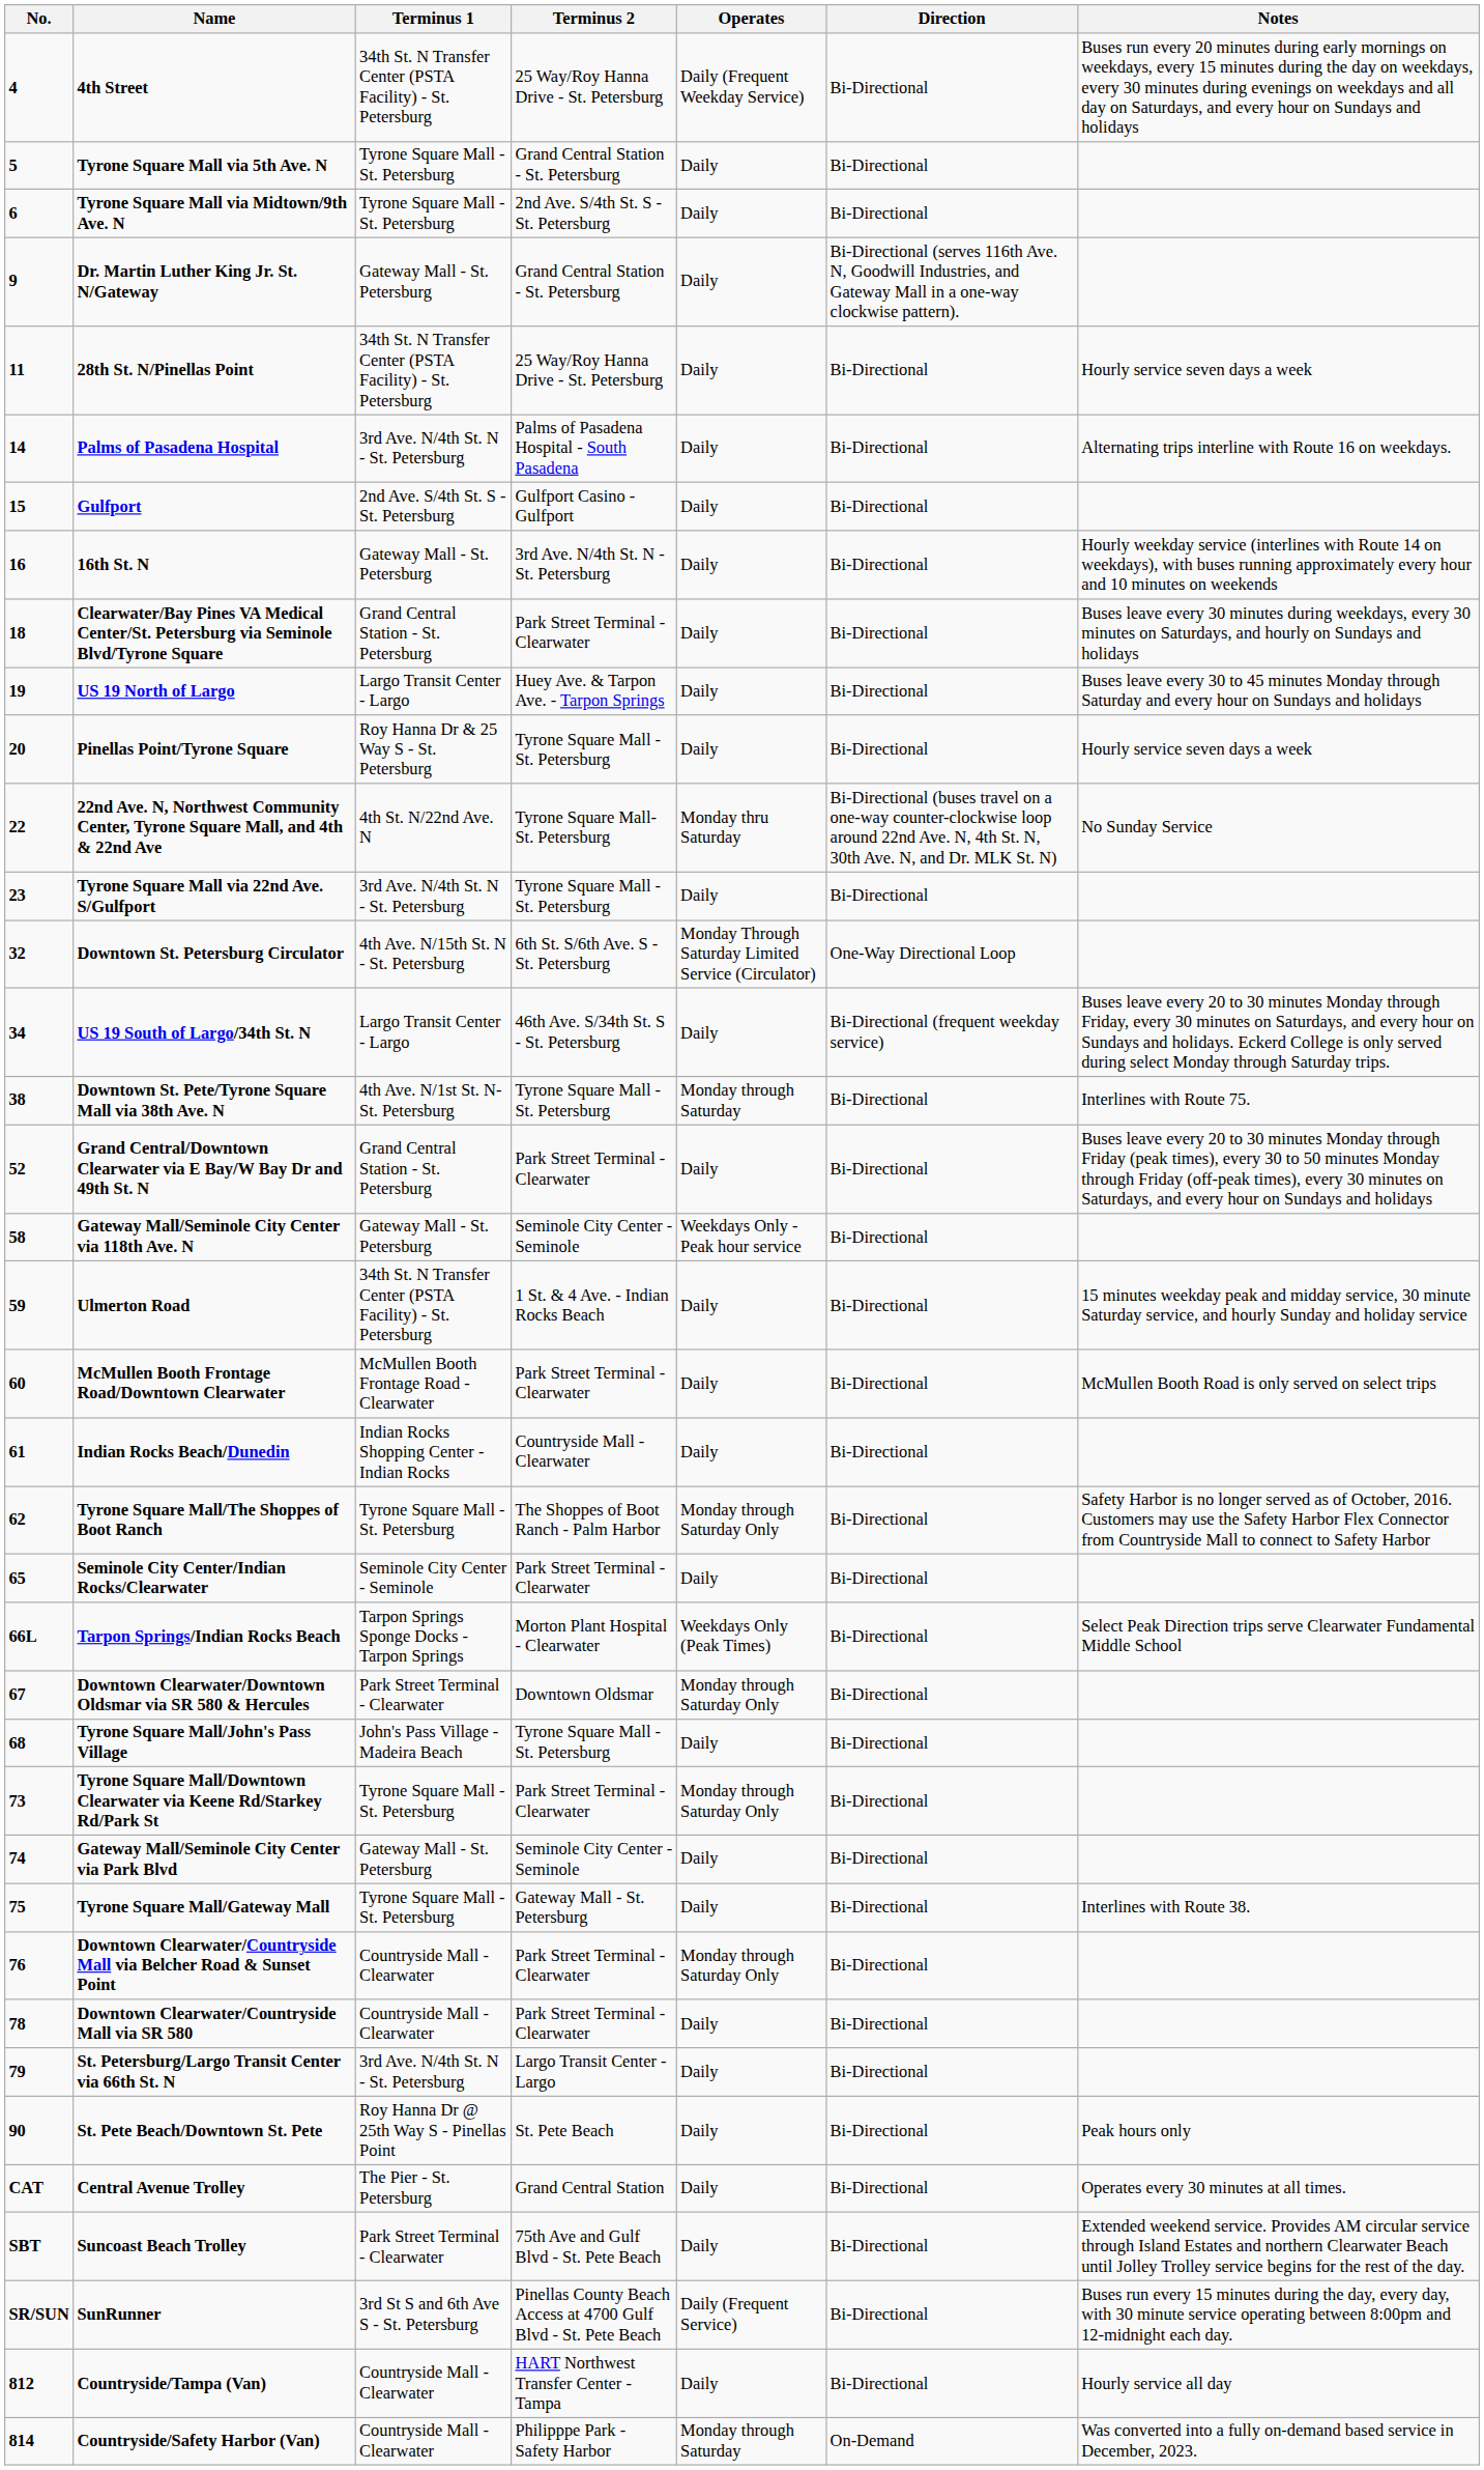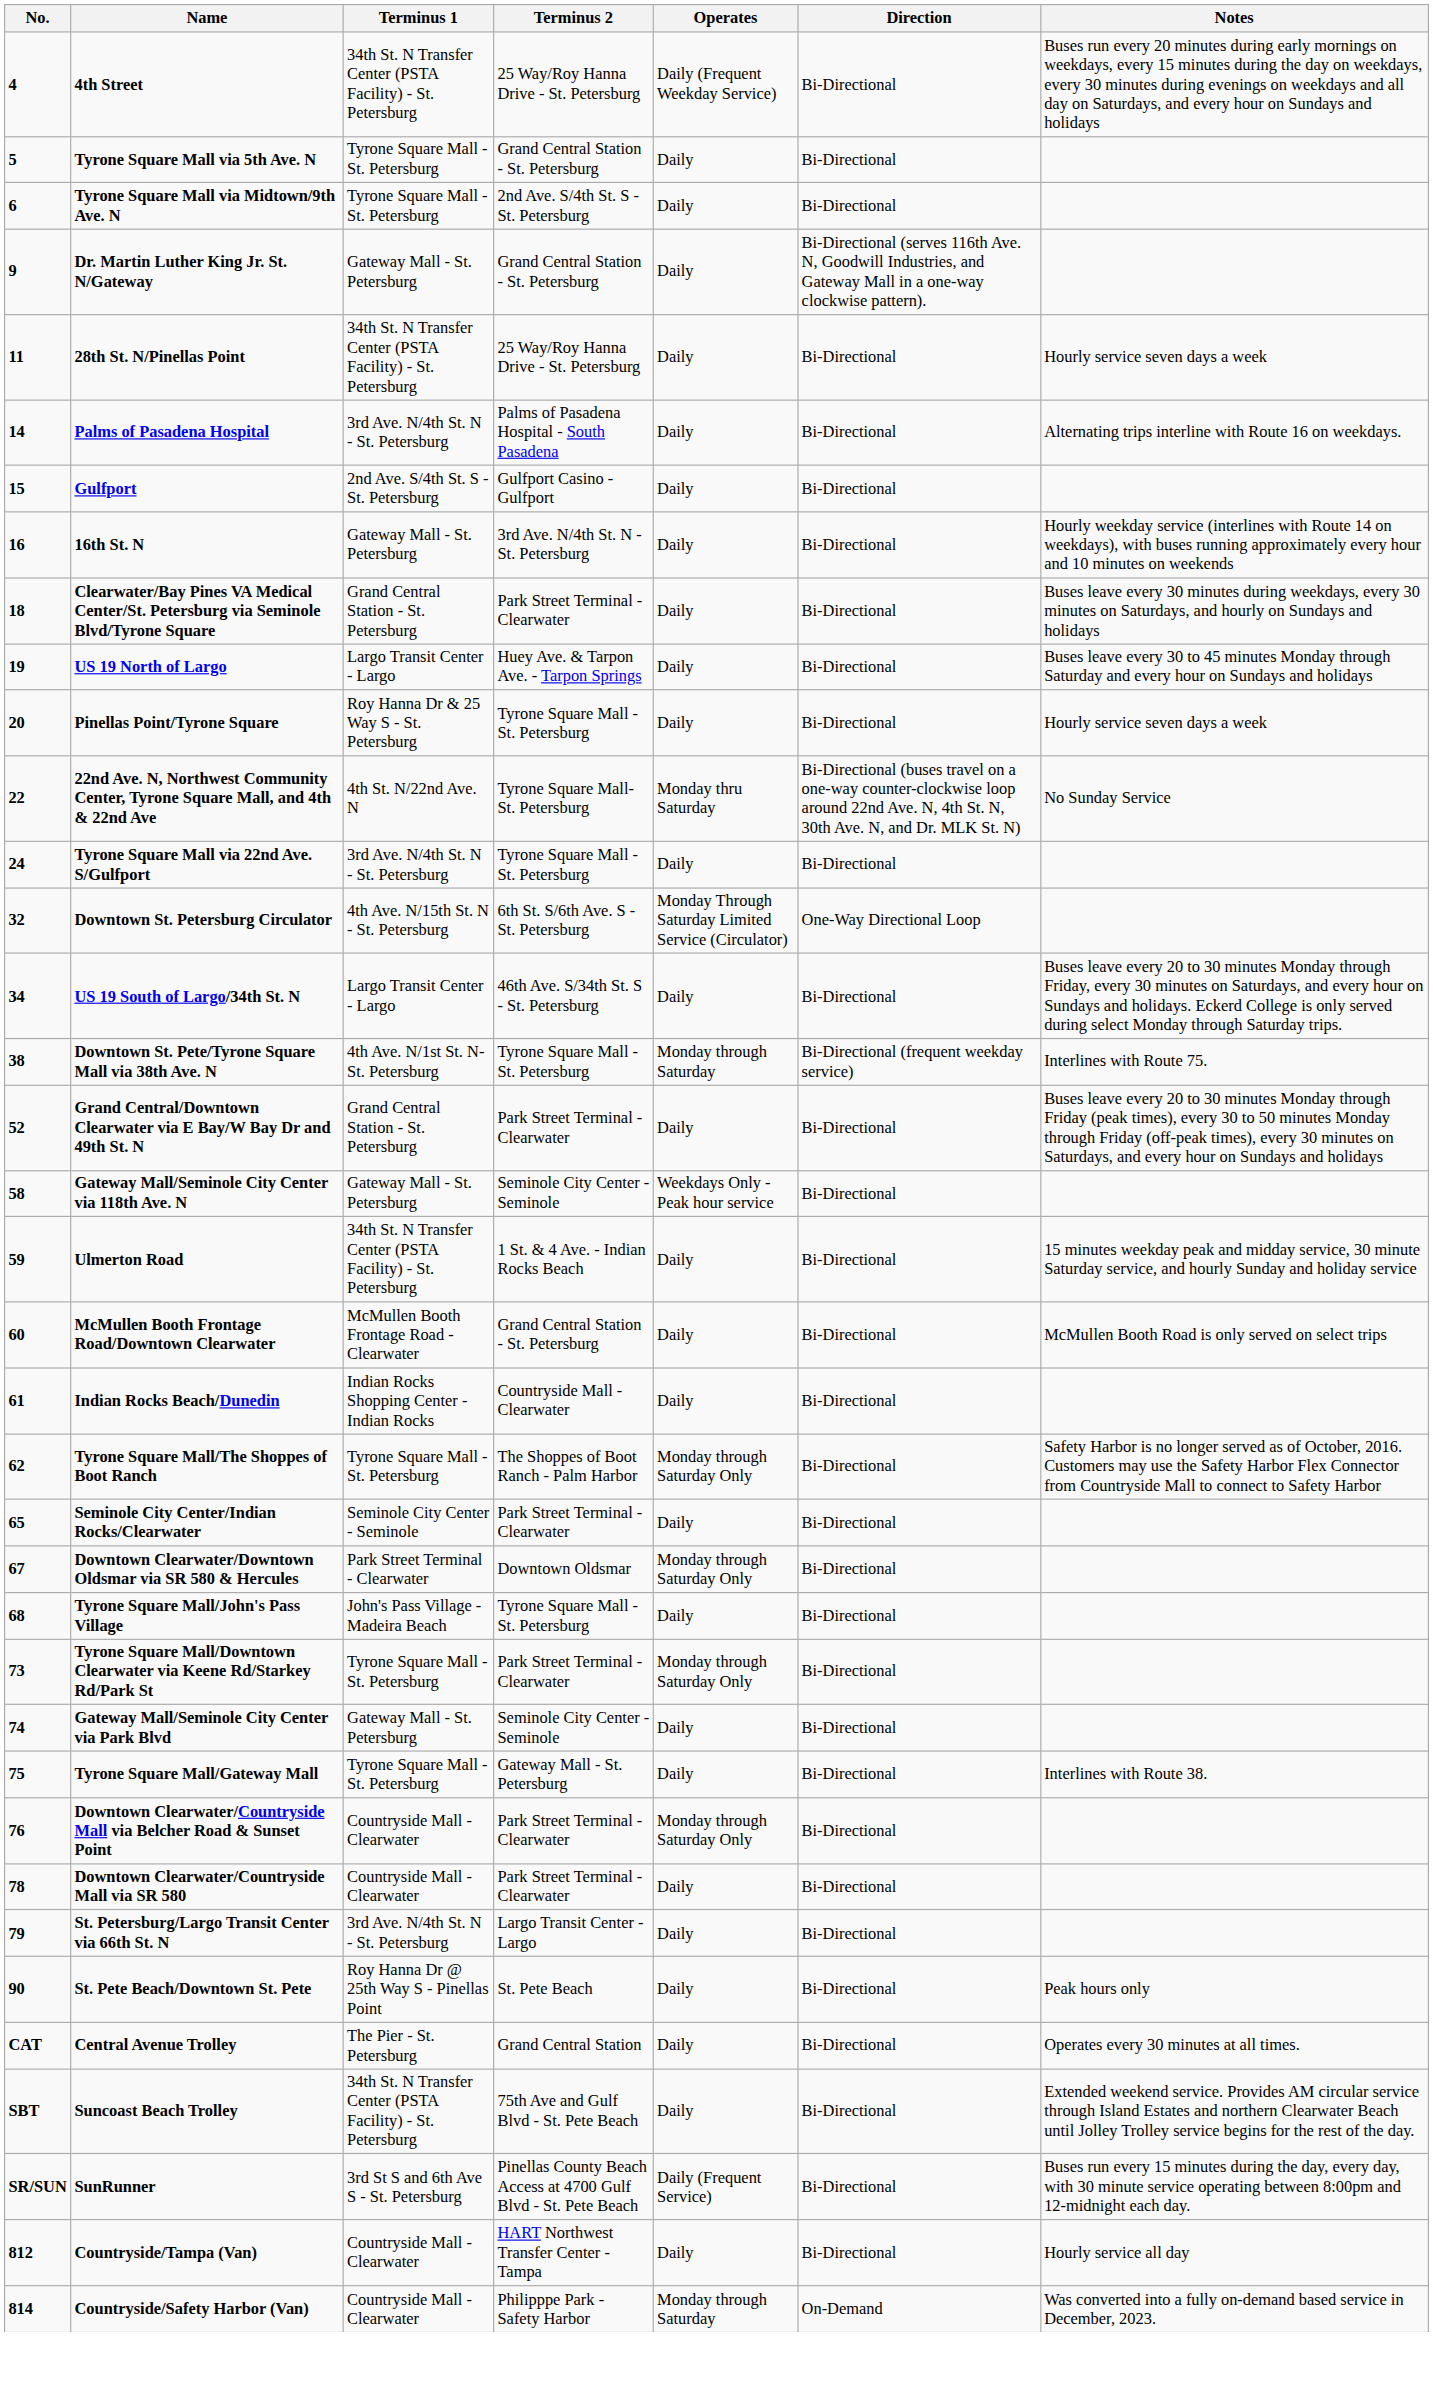Tyrone Square Mall via 22nd Ave. S/Gulfport | No.: 23 -> 24
US 19 South of Largo/34th St. N | Direction: Bi-Directional (frequent weekday service) -> Bi-Directional
Downtown St. Pete/Tyrone Square Mall via 38th Ave. N | Direction: Bi-Directional -> Bi-Directional (frequent weekday service)
McMullen Booth Frontage Road/Downtown Clearwater | Terminus 2: Park Street Terminal - Clearwater -> Grand Central Station - St. Petersburg
- row: 66L | Tarpon Springs/Indian Rocks Beach | Tarpon Springs Sponge Docks - Tarpon Springs | Morton Plant Hospital - Clearwater | Weekdays Only (Peak Times) | Bi-Directional | Select Peak Direction trips serve Clearwater Fundamental Middle School
Suncoast Beach Trolley | Terminus 1: Park Street Terminal - Clearwater -> 34th St. N Transfer Center (PSTA Facility) - St. Petersburg
